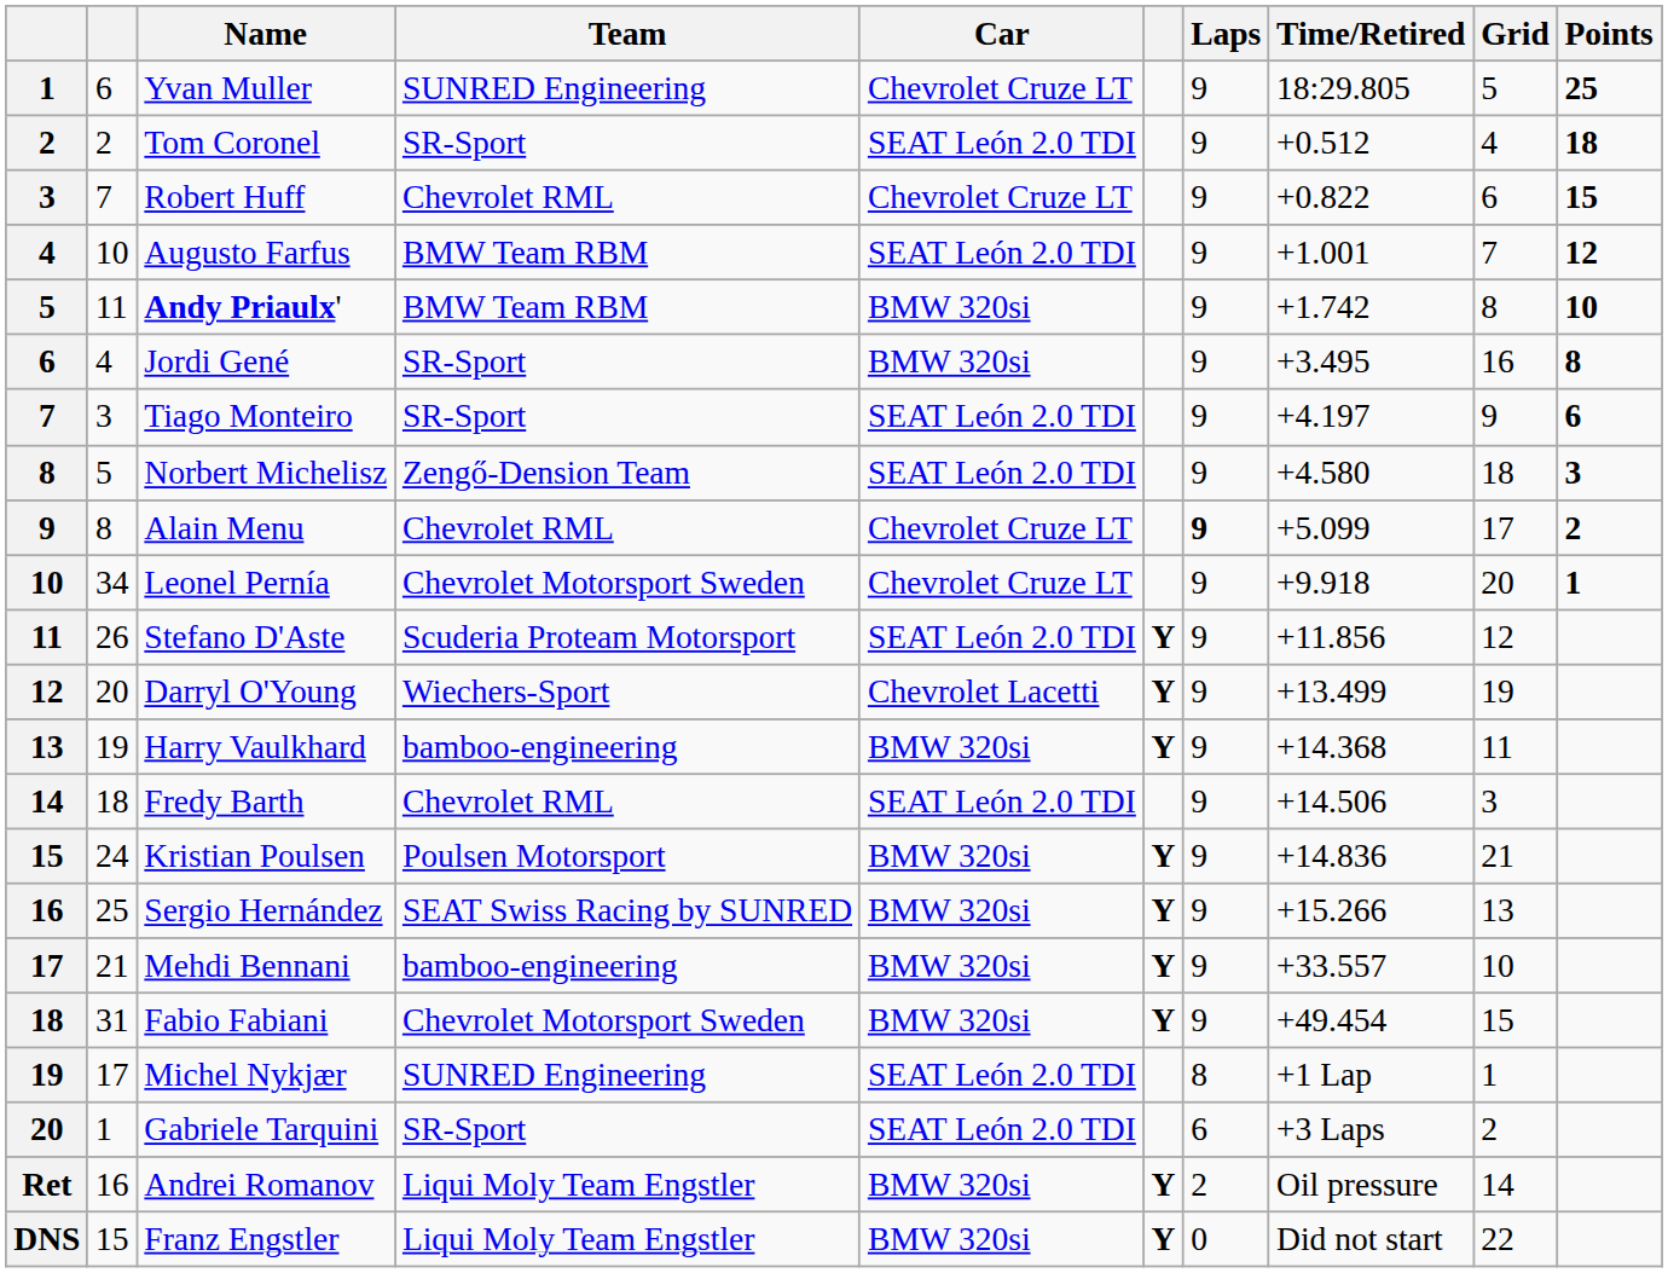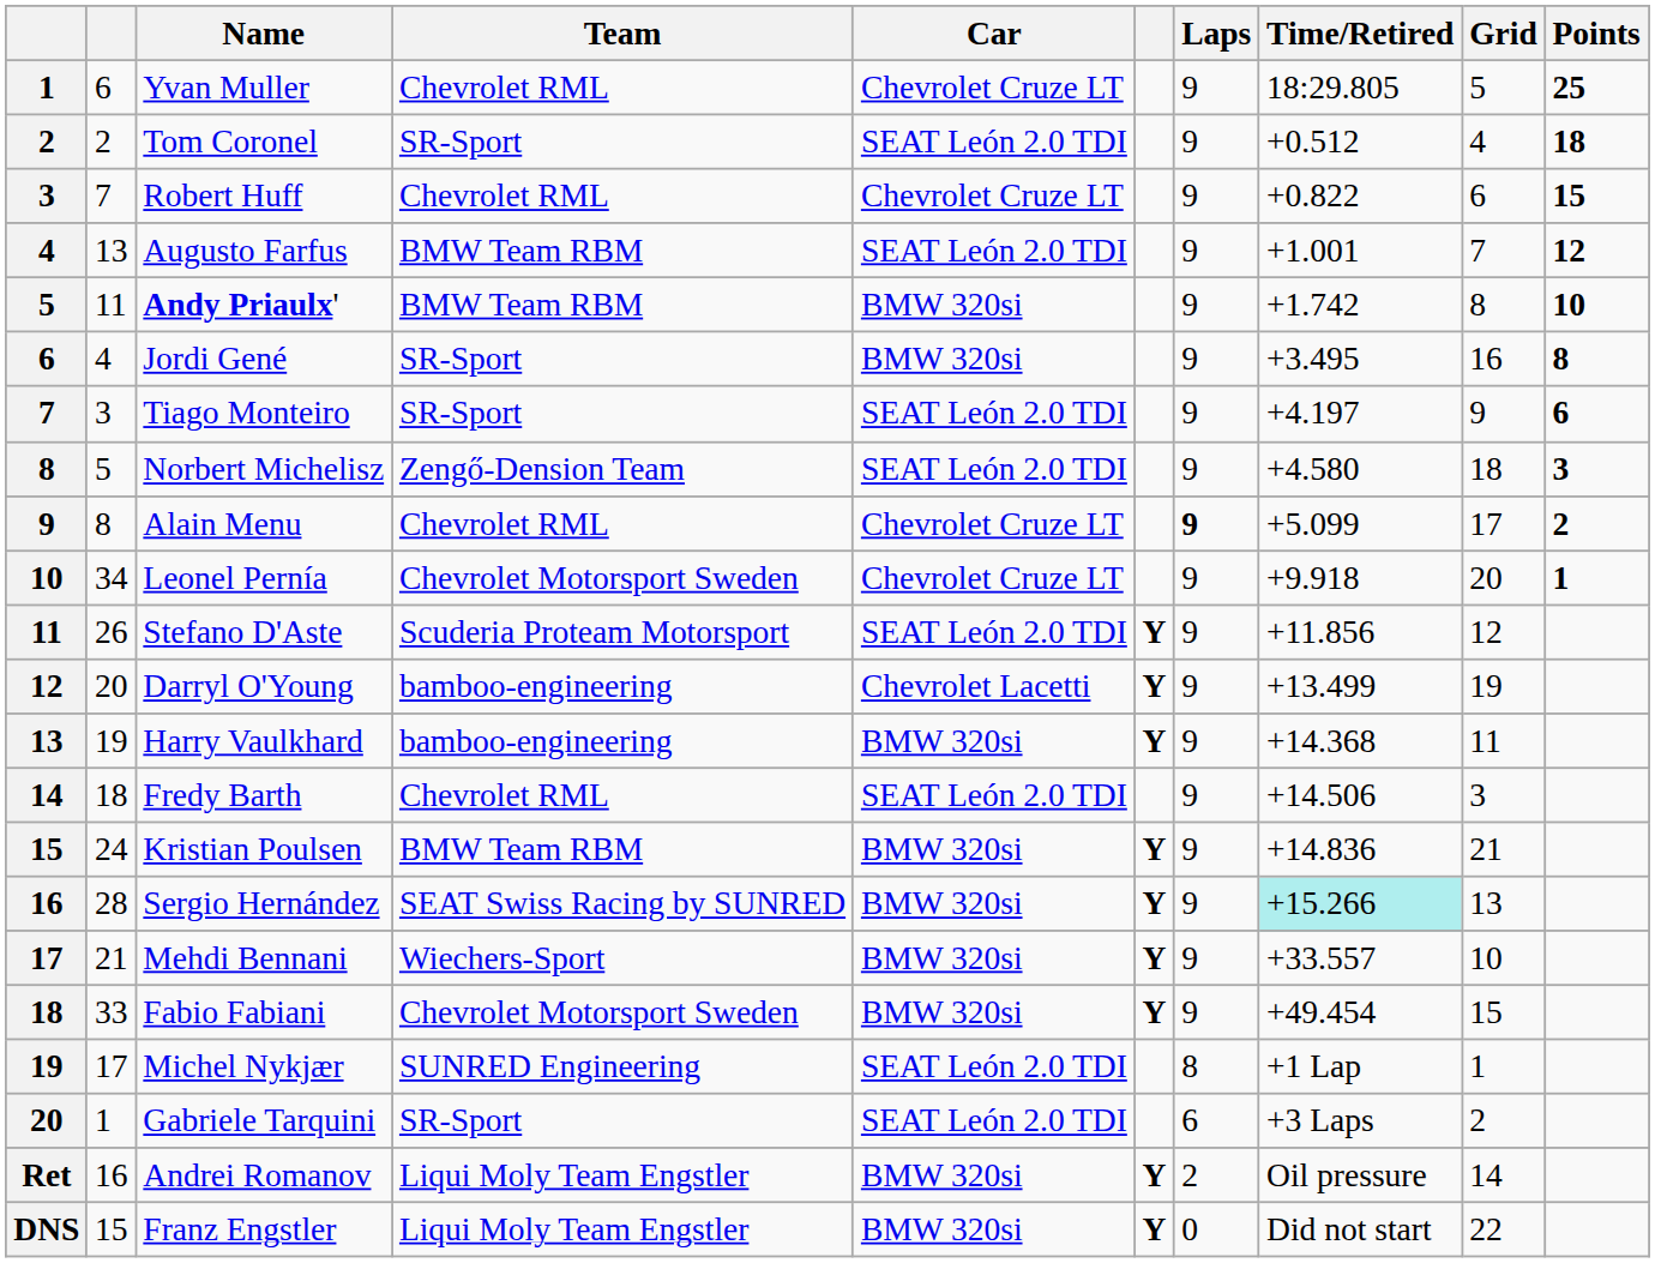Yvan Muller | Team: SUNRED Engineering -> Chevrolet RML
Augusto Farfus | column 2: 10 -> 13
Darryl O'Young | Team: Wiechers-Sport -> bamboo-engineering
Kristian Poulsen | Team: Poulsen Motorsport -> BMW Team RBM
Sergio Hernández | column 2: 25 -> 28
Sergio Hernández | Time/Retired: no background -> paleturquoise background
Mehdi Bennani | Team: bamboo-engineering -> Wiechers-Sport
Fabio Fabiani | column 2: 31 -> 33
